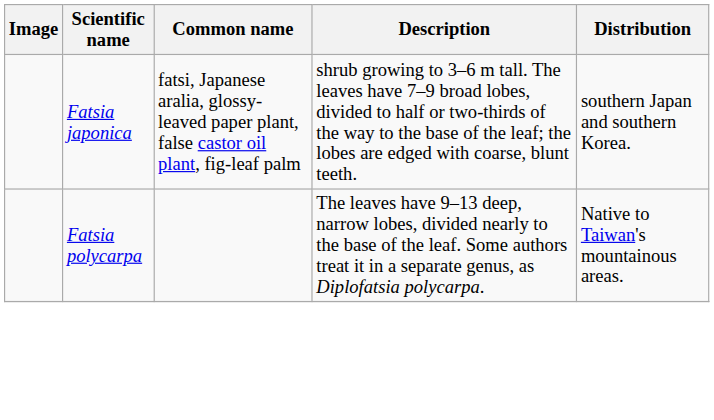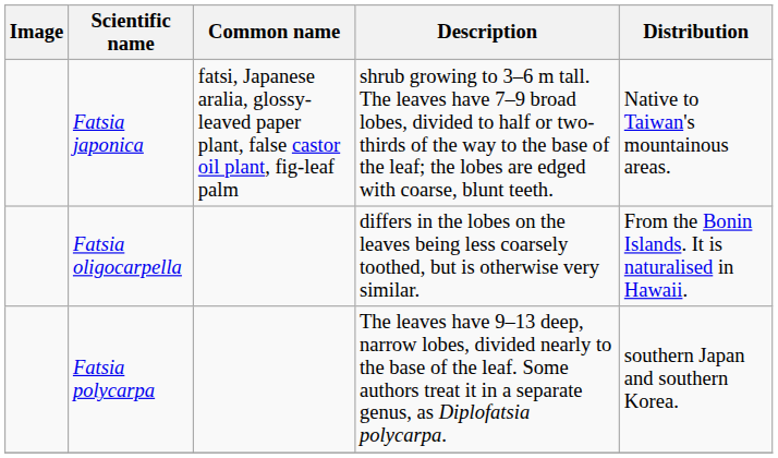Fatsia japonica | Distribution: southern Japan and southern Korea. -> Native to Taiwan's mountainous areas.
+ row: Fatsia oligocarpella | differs in the lobes on the leaves being less coarsely toothed, but is otherwise very similar. | From the Bonin Islands. It is naturalised in Hawaii.
Fatsia polycarpa | Distribution: Native to Taiwan's mountainous areas. -> southern Japan and southern Korea.
